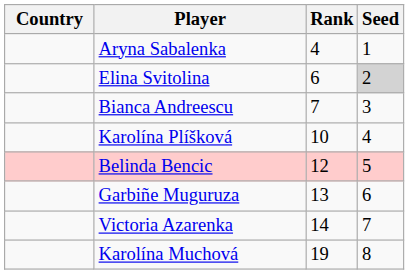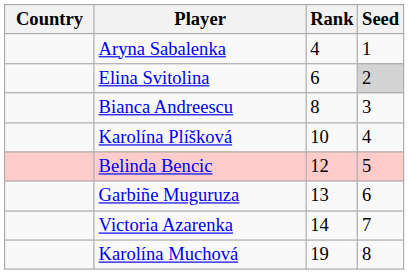Bianca Andreescu | Rank: 7 -> 8
